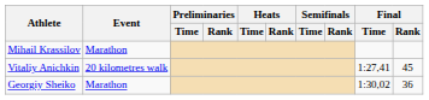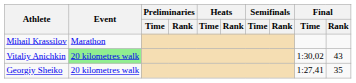Vitaliy Anichkin | Event: no background -> lightgreen background
Vitaliy Anichkin | Final / Time: 1:27,41 -> 1:30,02
Vitaliy Anichkin | Final / Rank: 45 -> 43
Georgiy Sheiko | Event: Marathon -> 20 kilometres walk
Georgiy Sheiko | Final / Time: 1:30,02 -> 1:27,41
Georgiy Sheiko | Final / Rank: 36 -> 35
